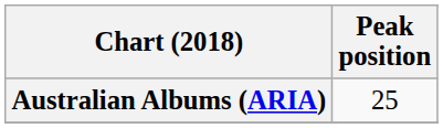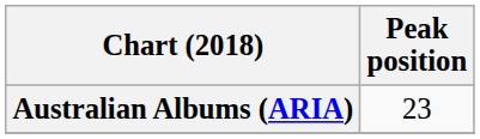Australian Albums (ARIA) | Peak position: 25 -> 23
